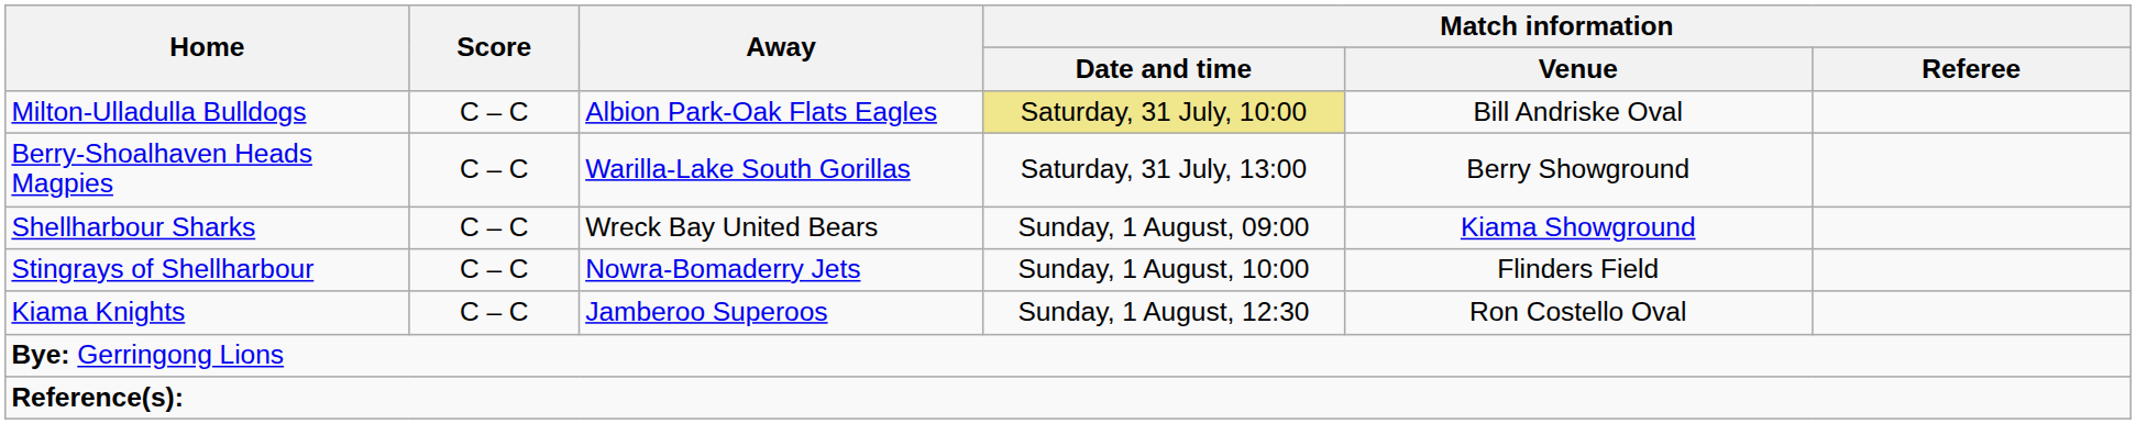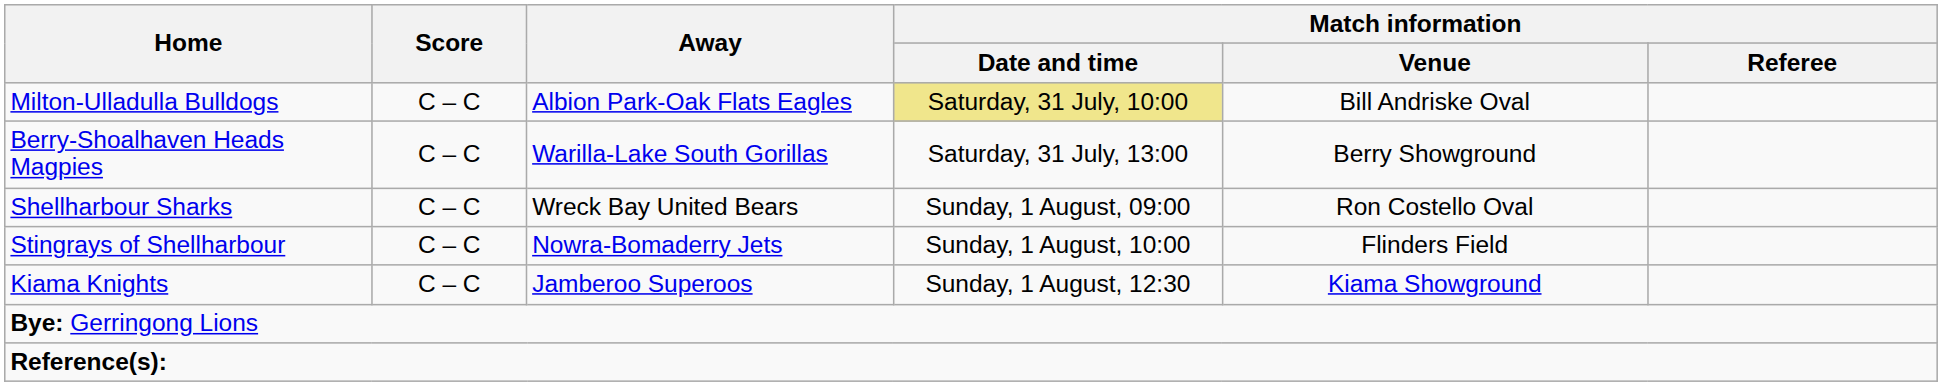Shellharbour Sharks | Match information / Venue: Kiama Showground -> Ron Costello Oval
Kiama Knights | Match information / Venue: Ron Costello Oval -> Kiama Showground
